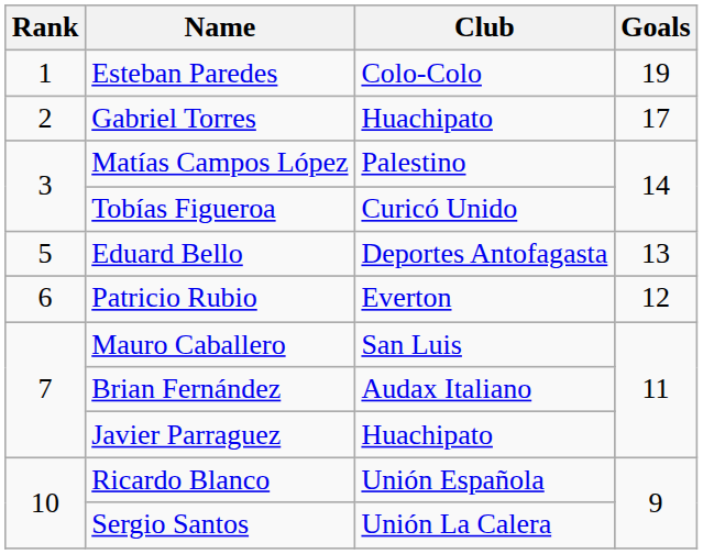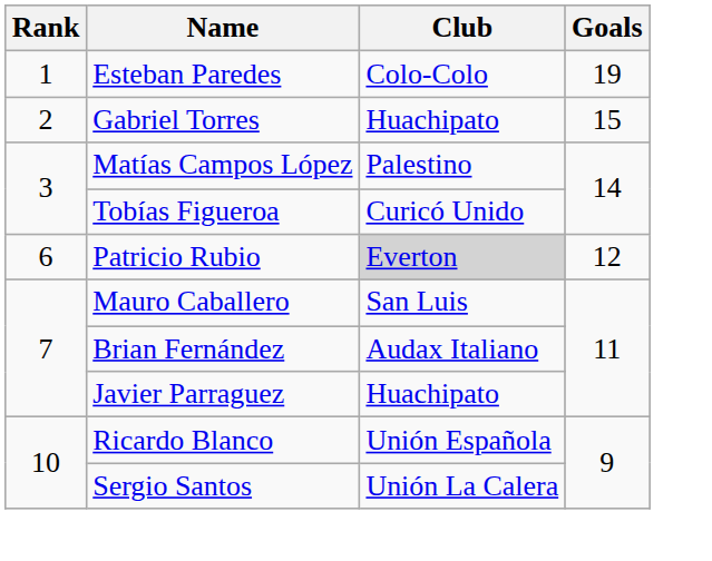Gabriel Torres | Goals: 17 -> 15
- row: 5 | Eduard Bello | Deportes Antofagasta | 13
Patricio Rubio | Club: no background -> lightgrey background
